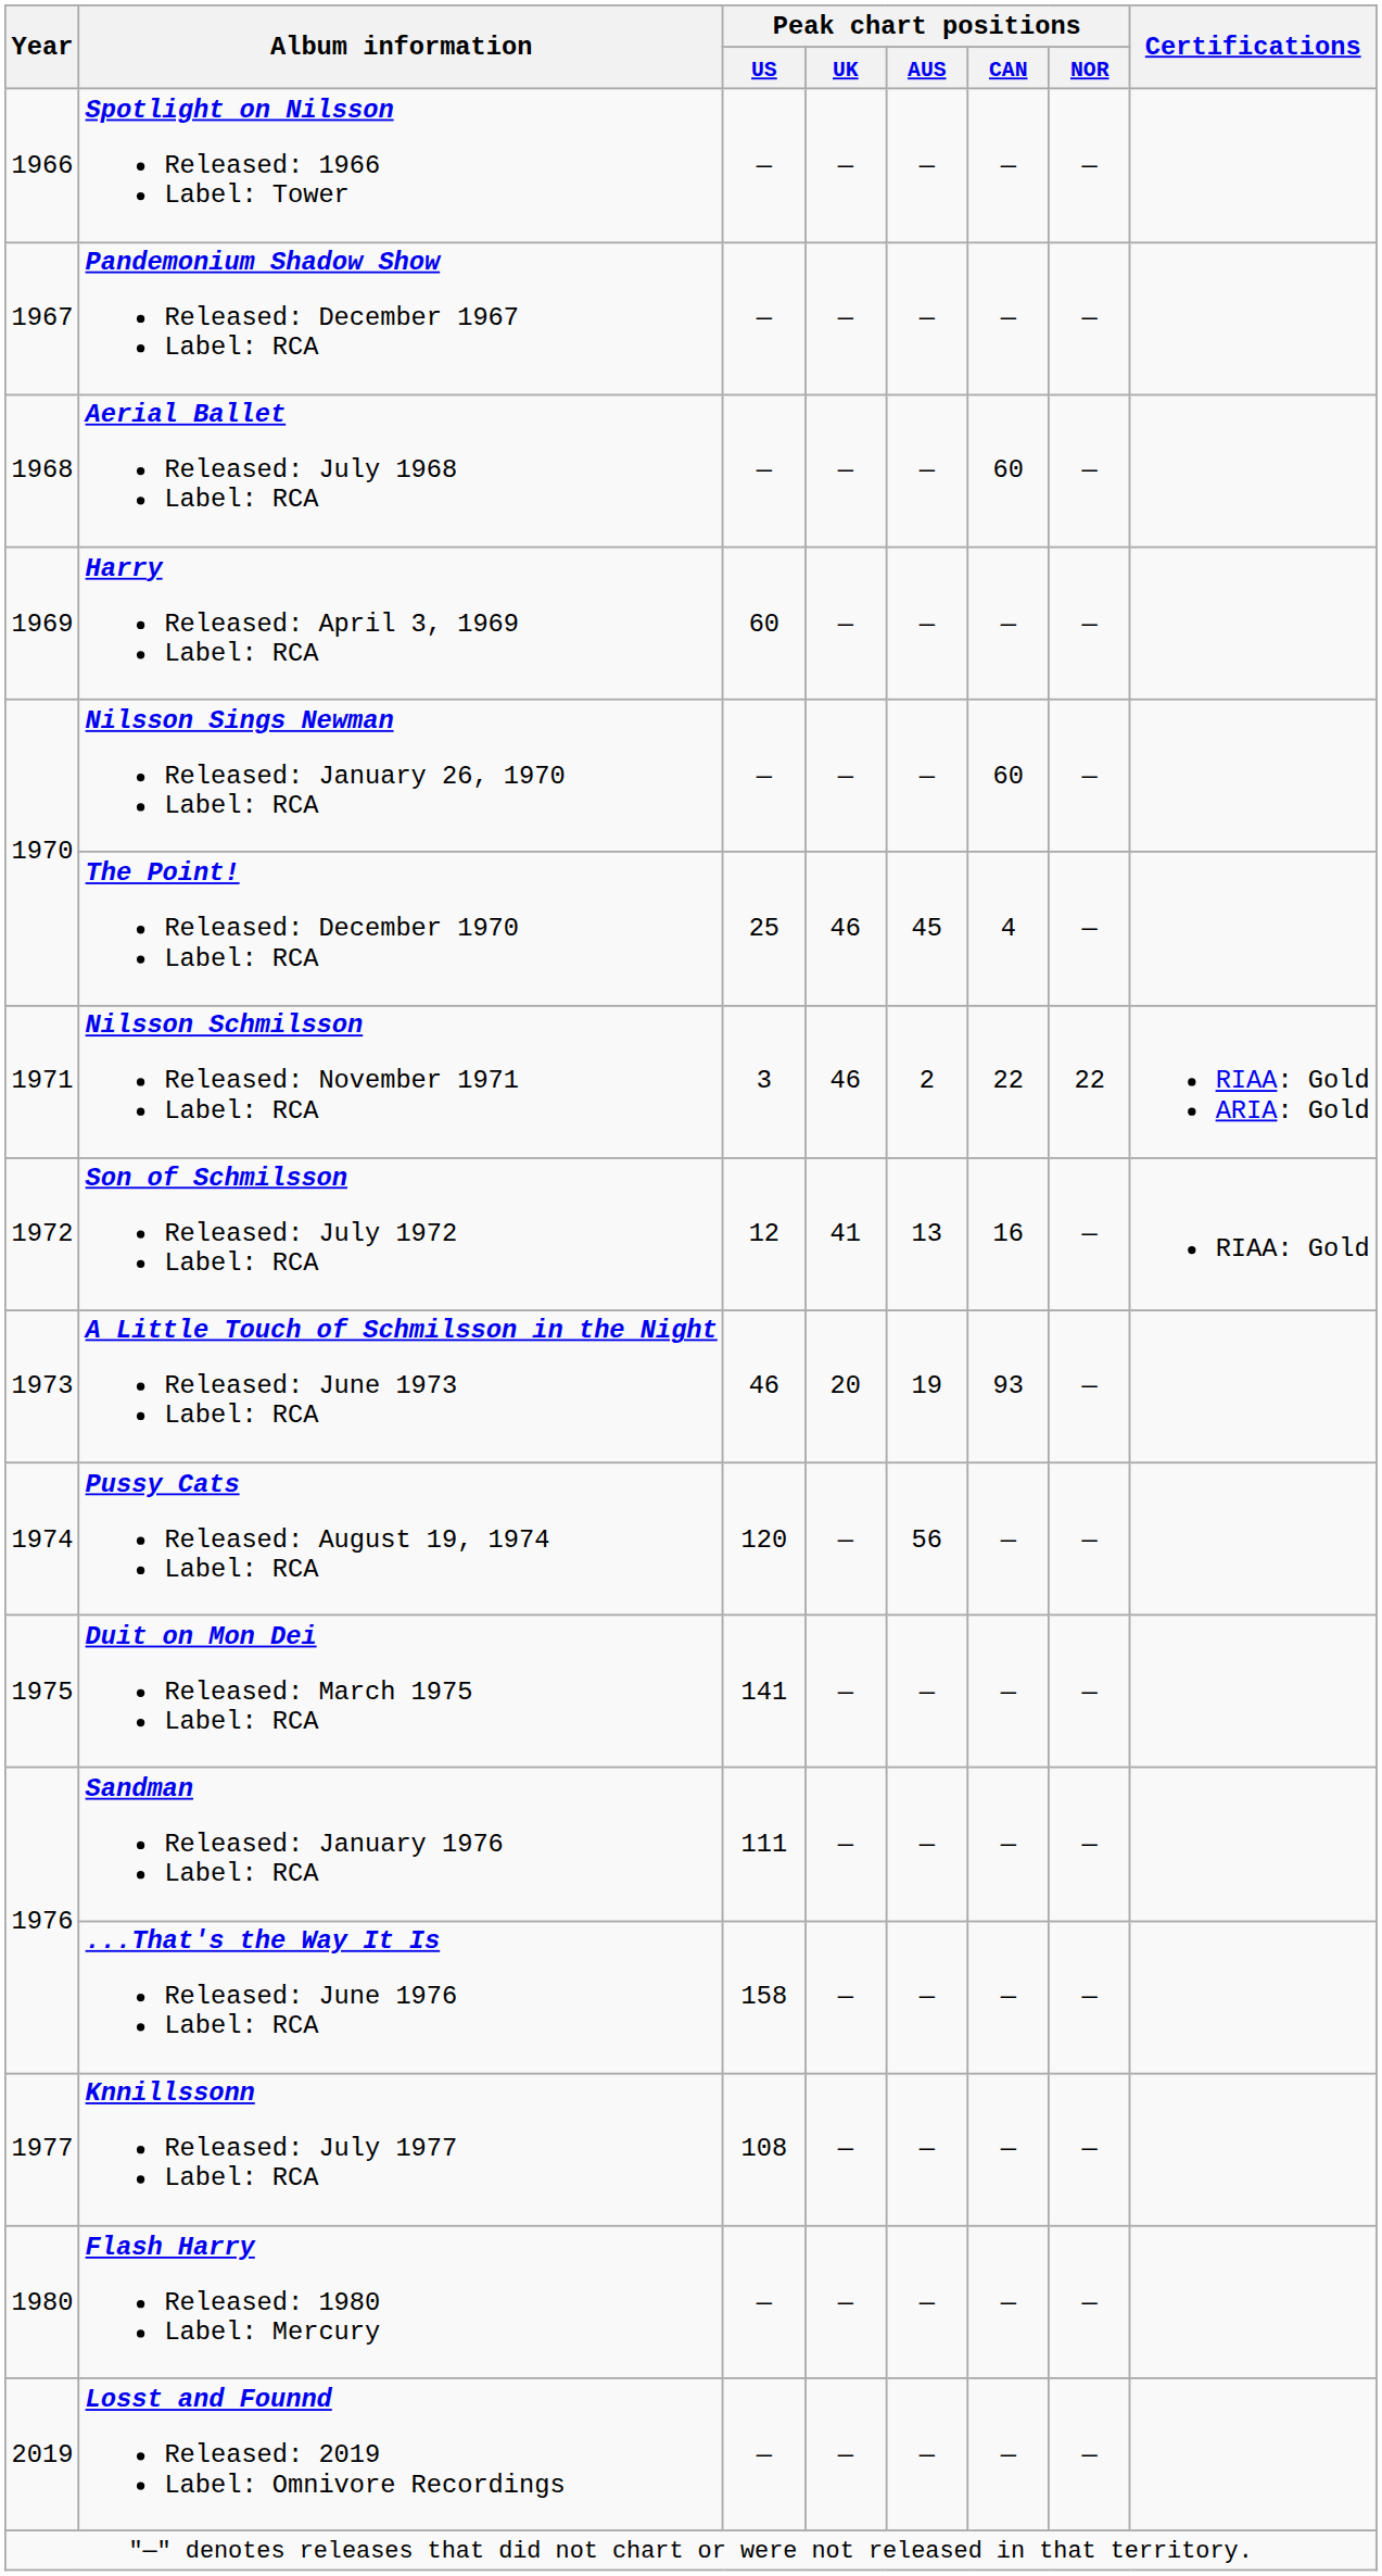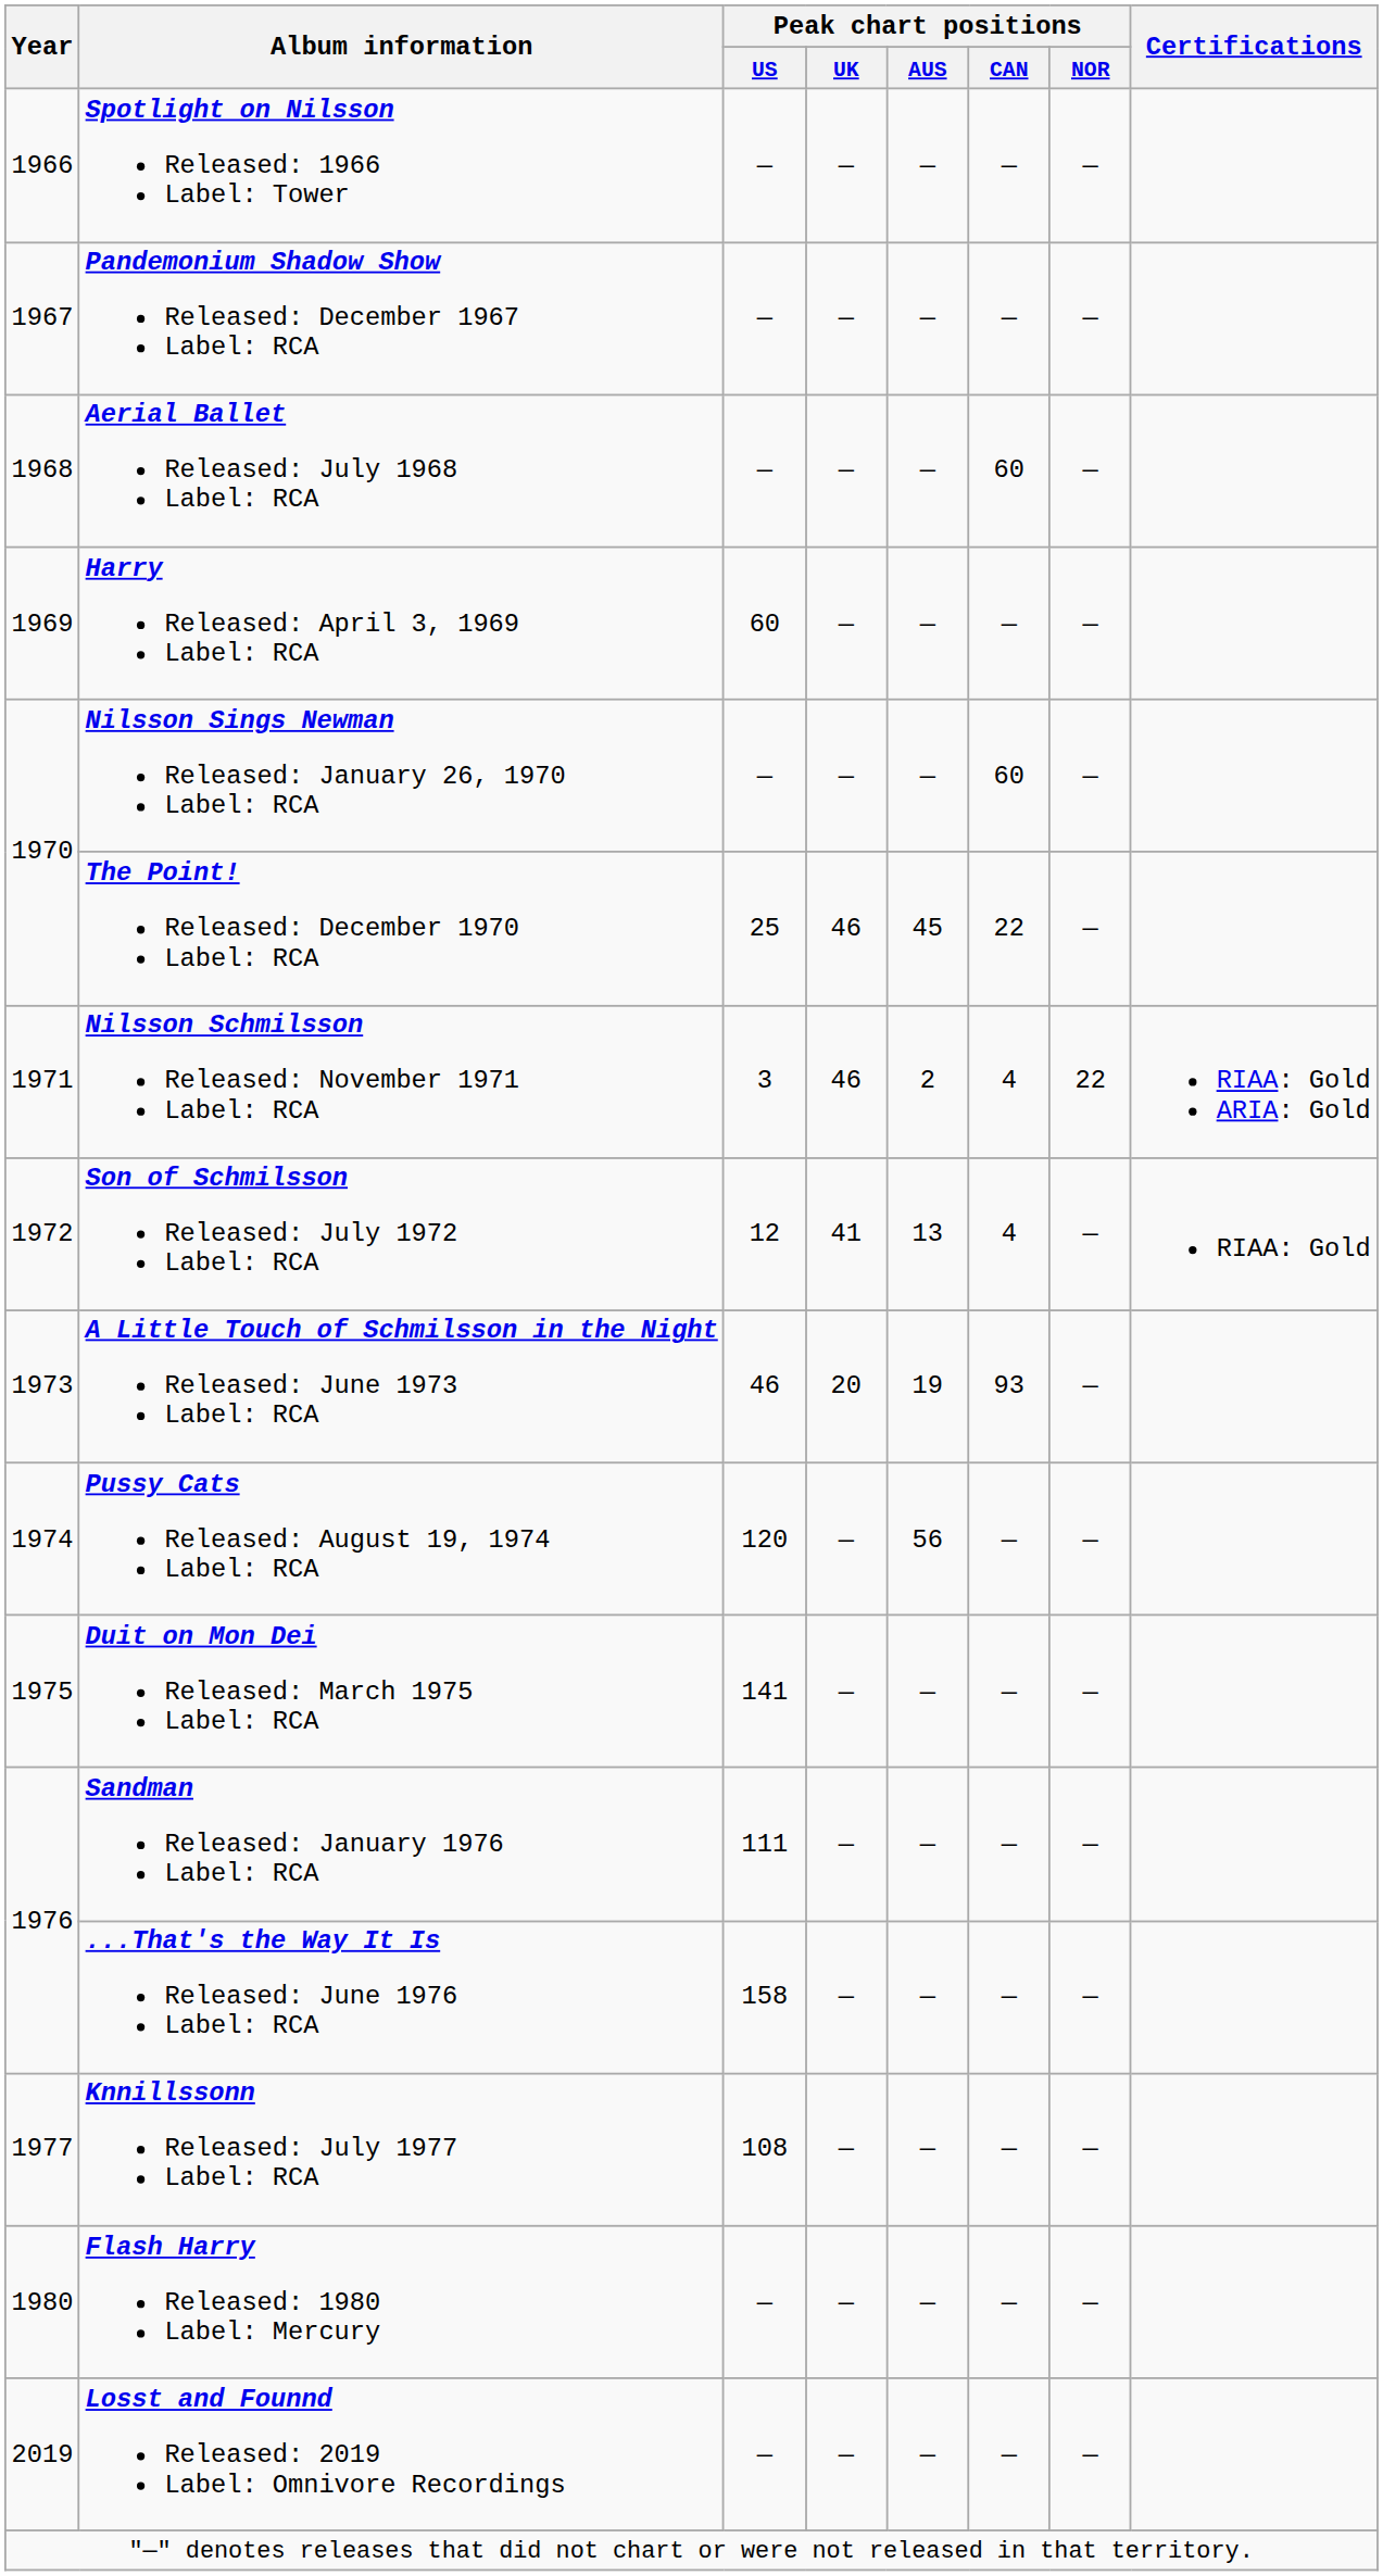The Point! Released: December 1970 Label: RCA | Peak chart positions / CAN: 4 -> 22
Nilsson Schmilsson Released: November 1971 Label: RCA | Peak chart positions / CAN: 22 -> 4
Son of Schmilsson Released: July 1972 Label: RCA | Peak chart positions / CAN: 16 -> 4
